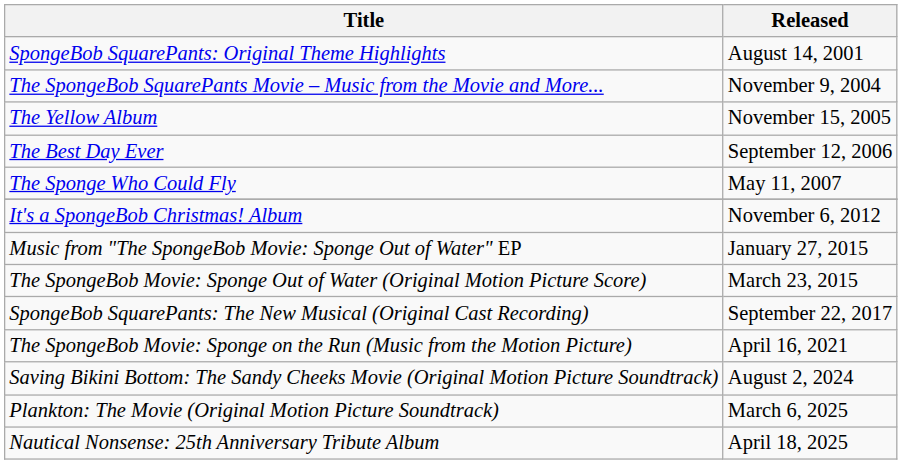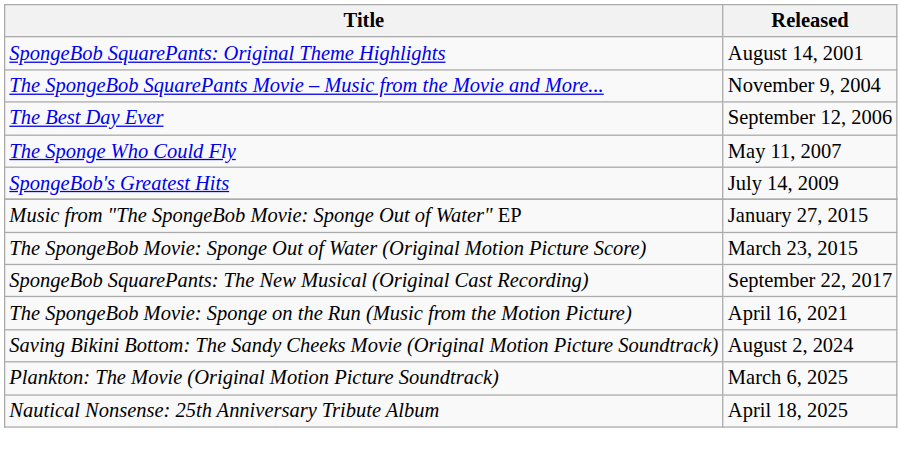- row: The Yellow Album | November 15, 2005
+ row: SpongeBob's Greatest Hits | July 14, 2009
- row: It's a SpongeBob Christmas! Album | November 6, 2012
